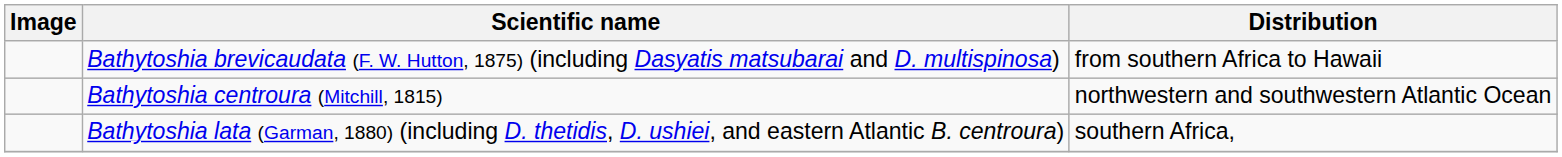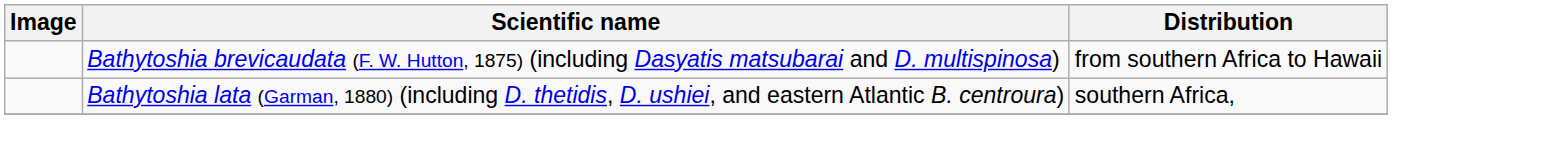- row: Bathytoshia centroura (Mitchill, 1815) | northwestern and southwestern Atlantic Ocean
